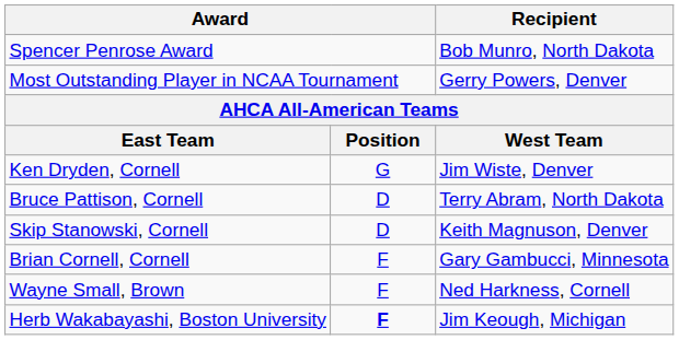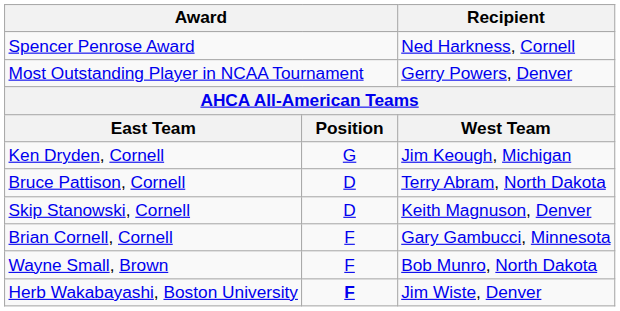Spencer Penrose Award | Recipient: Bob Munro, North Dakota -> Ned Harkness, Cornell
Ken Dryden, Cornell | Recipient: Jim Wiste, Denver -> Jim Keough, Michigan
Wayne Small, Brown | Recipient: Ned Harkness, Cornell -> Bob Munro, North Dakota
Herb Wakabayashi, Boston University | Recipient: Jim Keough, Michigan -> Jim Wiste, Denver
